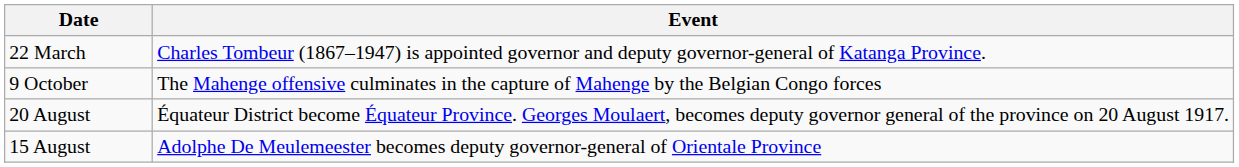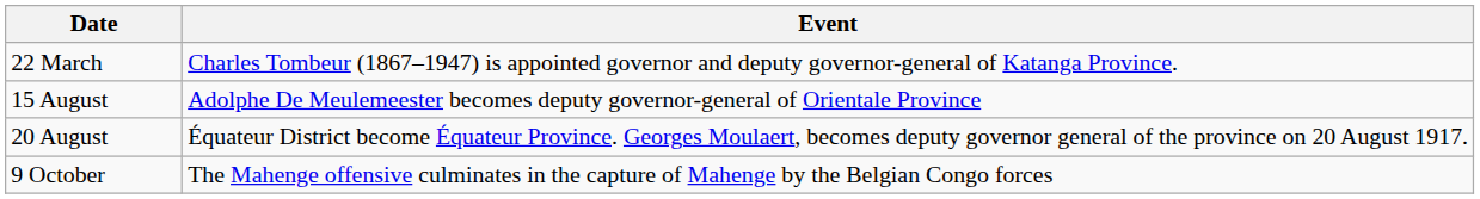rows swapped: 15 August <-> 9 October
